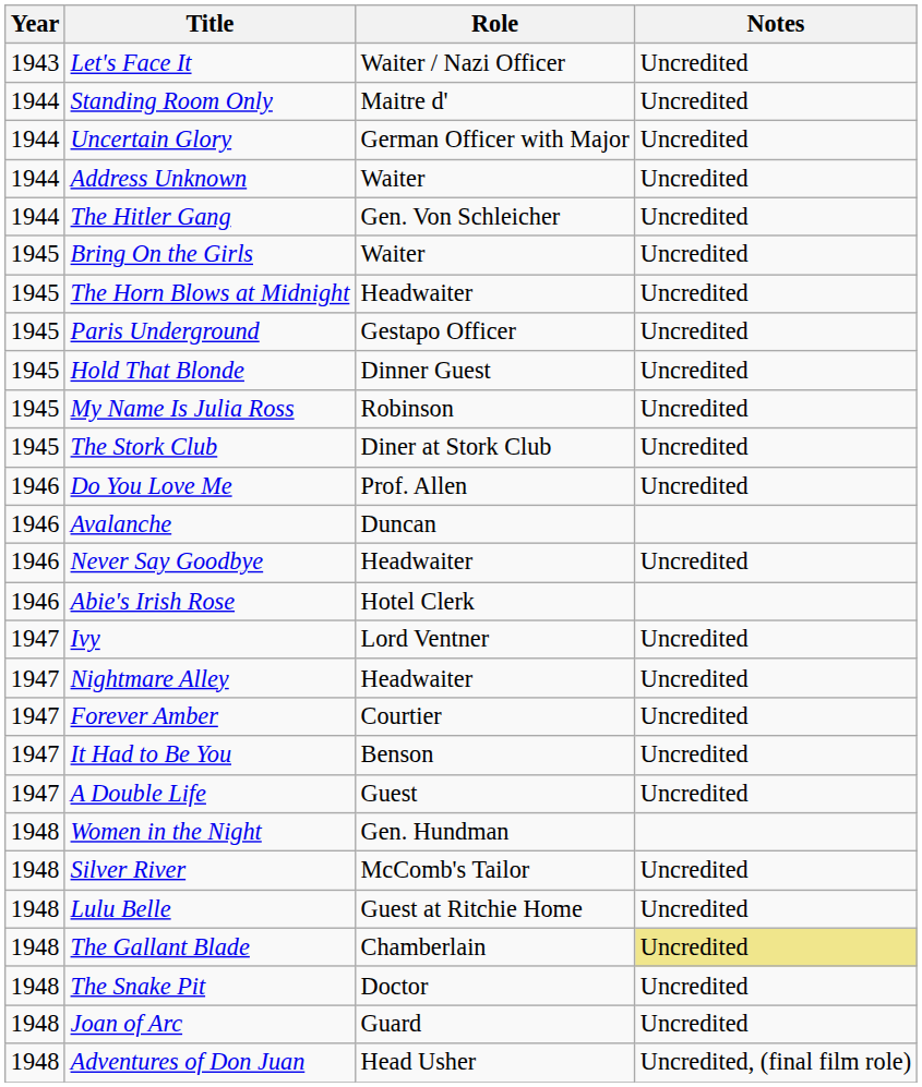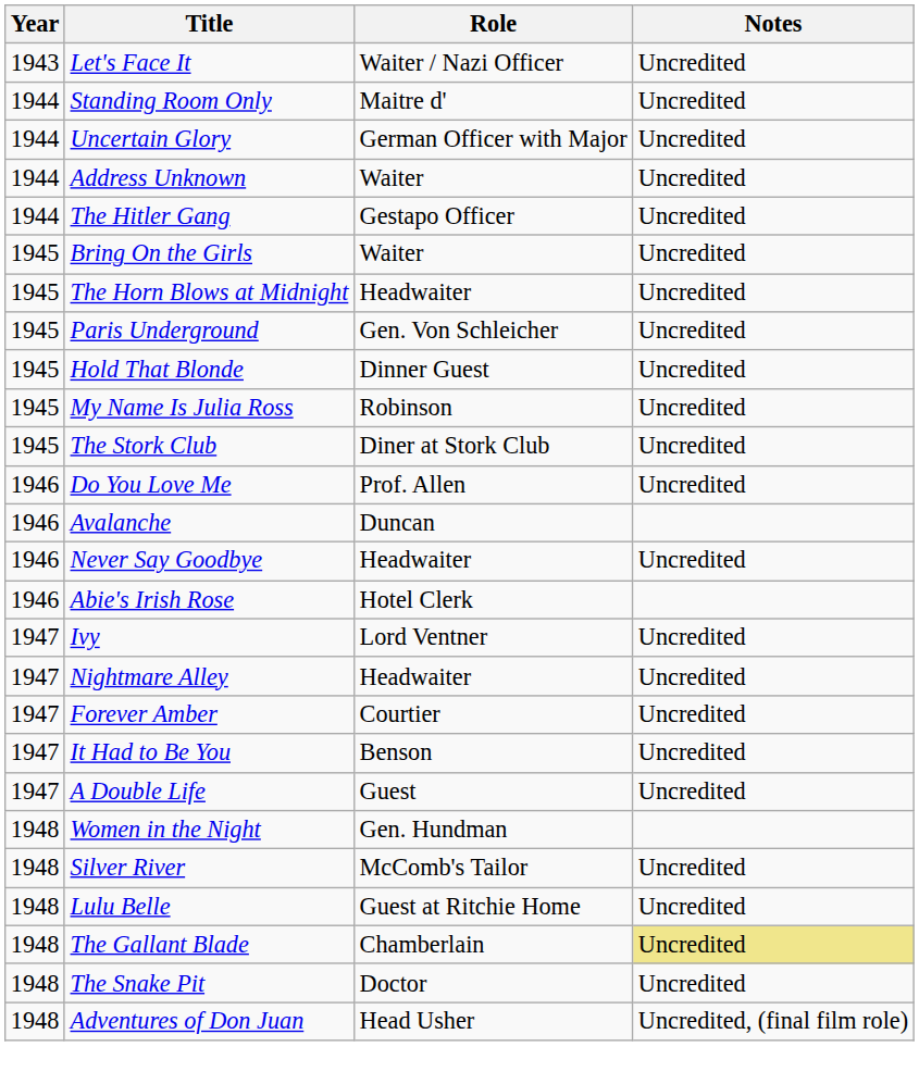The Hitler Gang | Role: Gen. Von Schleicher -> Gestapo Officer
Paris Underground | Role: Gestapo Officer -> Gen. Von Schleicher
- row: 1948 | Joan of Arc | Guard | Uncredited
